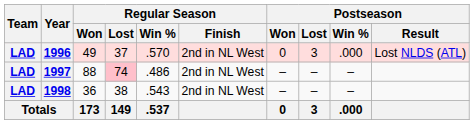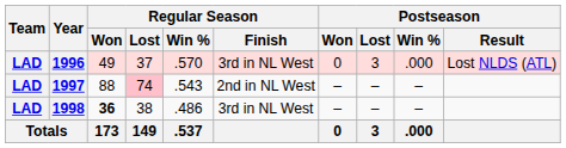1996 | Regular Season / Finish: 2nd in NL West -> 3rd in NL West
1997 | Regular Season / Win %: .486 -> .543
1998 | Regular Season / Won: normal -> bold
1998 | Regular Season / Win %: .543 -> .486
1998 | Regular Season / Finish: 2nd in NL West -> 3rd in NL West
